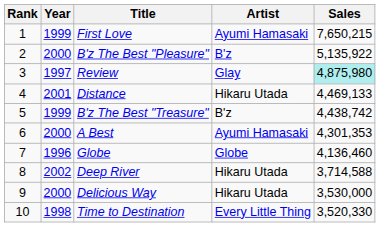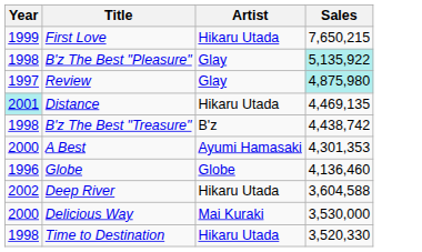- column: Rank | 1 | 2 | 3 | 4 | 5 | 6 | 7 | 8 | 9 | 10
First Love | Artist: Ayumi Hamasaki -> Hikaru Utada
B'z The Best "Pleasure" | Year: 2000 -> 1998
B'z The Best "Pleasure" | Artist: B'z -> Glay
B'z The Best "Pleasure" | Sales: no background -> paleturquoise background
Distance | Year: no background -> paleturquoise background
Distance | Sales: 4,469,133 -> 4,469,135
B'z The Best "Treasure" | Year: 1999 -> 1998
Deep River | Sales: 3,714,588 -> 3,604,588
Delicious Way | Artist: Hikaru Utada -> Mai Kuraki
Time to Destination | Artist: Every Little Thing -> Hikaru Utada
